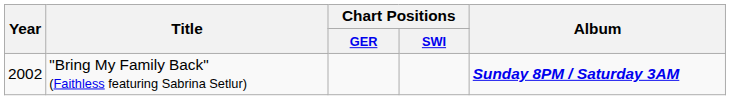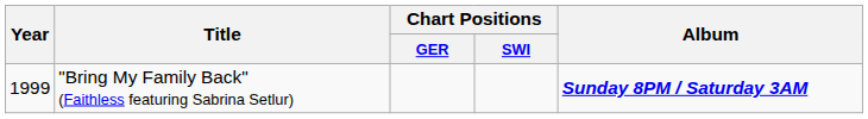"Bring My Family Back" (Faithless featuring Sabrina Setlur) | Year: 2002 -> 1999
